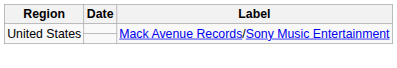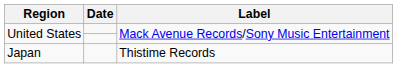+ row: Japan | Thistime Records
